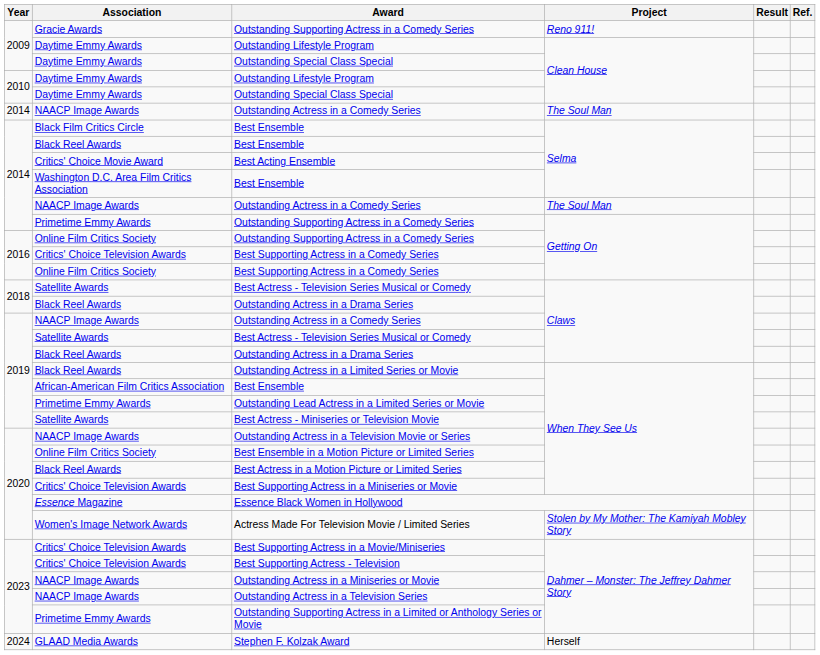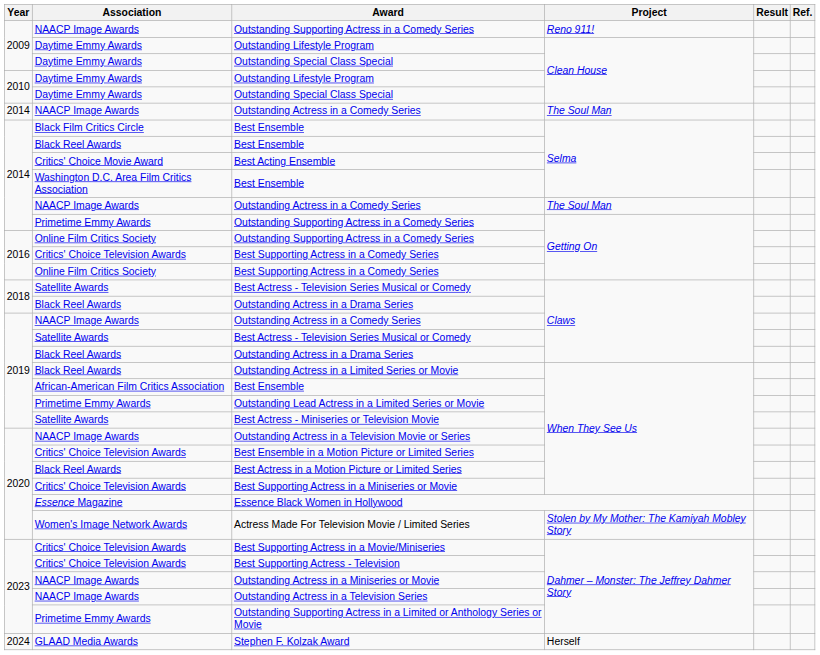2009 / Outstanding Supporting Actress in a Comedy Series | Association: Gracie Awards -> NAACP Image Awards
Best Ensemble in a Motion Picture or Limited Series | Association: Online Film Critics Society -> Critics' Choice Television Awards
